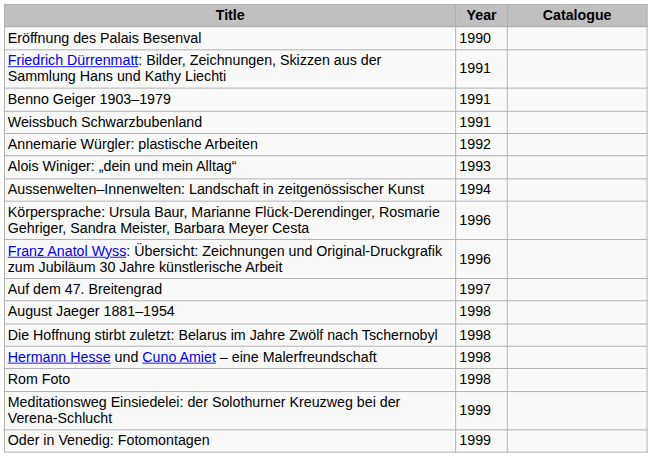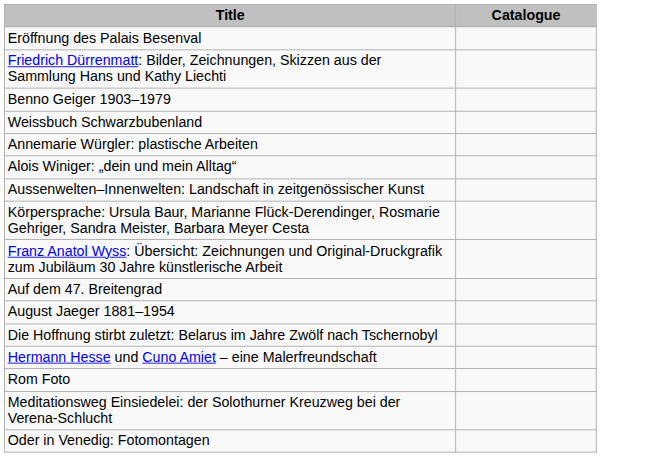- column: Year | 1990 | 1991 | 1991 | 1991 | 1992 | 1993 | 1994 | 1996 | 1996 | 1997 | 1998 | 1998 | 1998 | 1998 | 1999 | 1999
